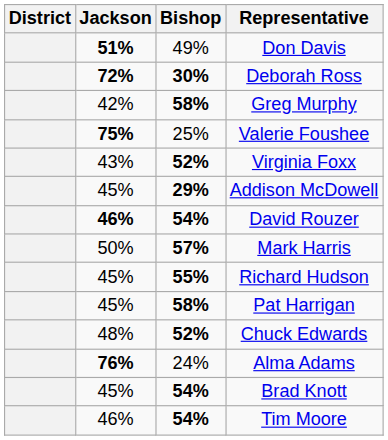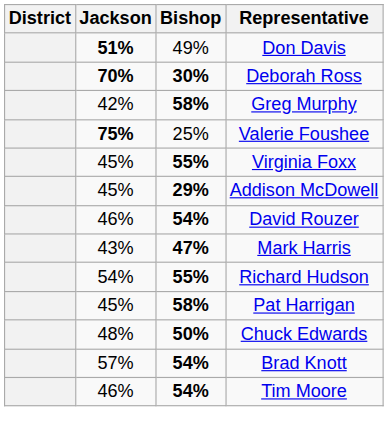Deborah Ross | Jackson: 72% -> 70%
Virginia Foxx | Jackson: 43% -> 45%
Virginia Foxx | Bishop: 52% -> 55%
David Rouzer | Jackson: bold -> normal
Mark Harris | Jackson: 50% -> 43%
Mark Harris | Bishop: 57% -> 47%
Richard Hudson | Jackson: 45% -> 54%
Chuck Edwards | Bishop: 52% -> 50%
- row: 76% | 24% | Alma Adams
Brad Knott | Jackson: 45% -> 57%
